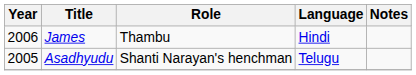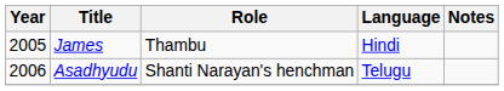James | Year: 2006 -> 2005
Asadhyudu | Year: 2005 -> 2006
